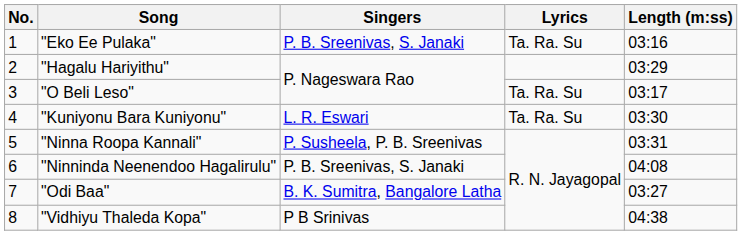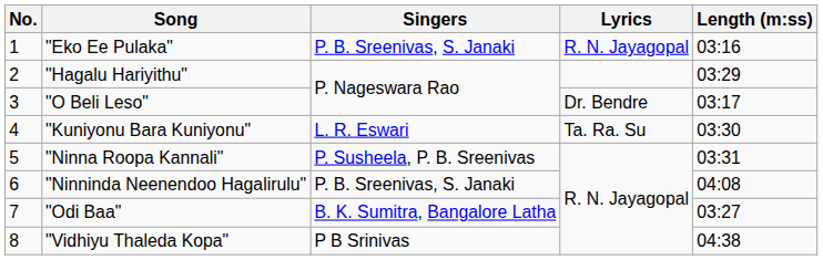"Eko Ee Pulaka" | Lyrics: Ta. Ra. Su -> R. N. Jayagopal
"O Beli Leso" | Lyrics: Ta. Ra. Su -> Dr. Bendre
